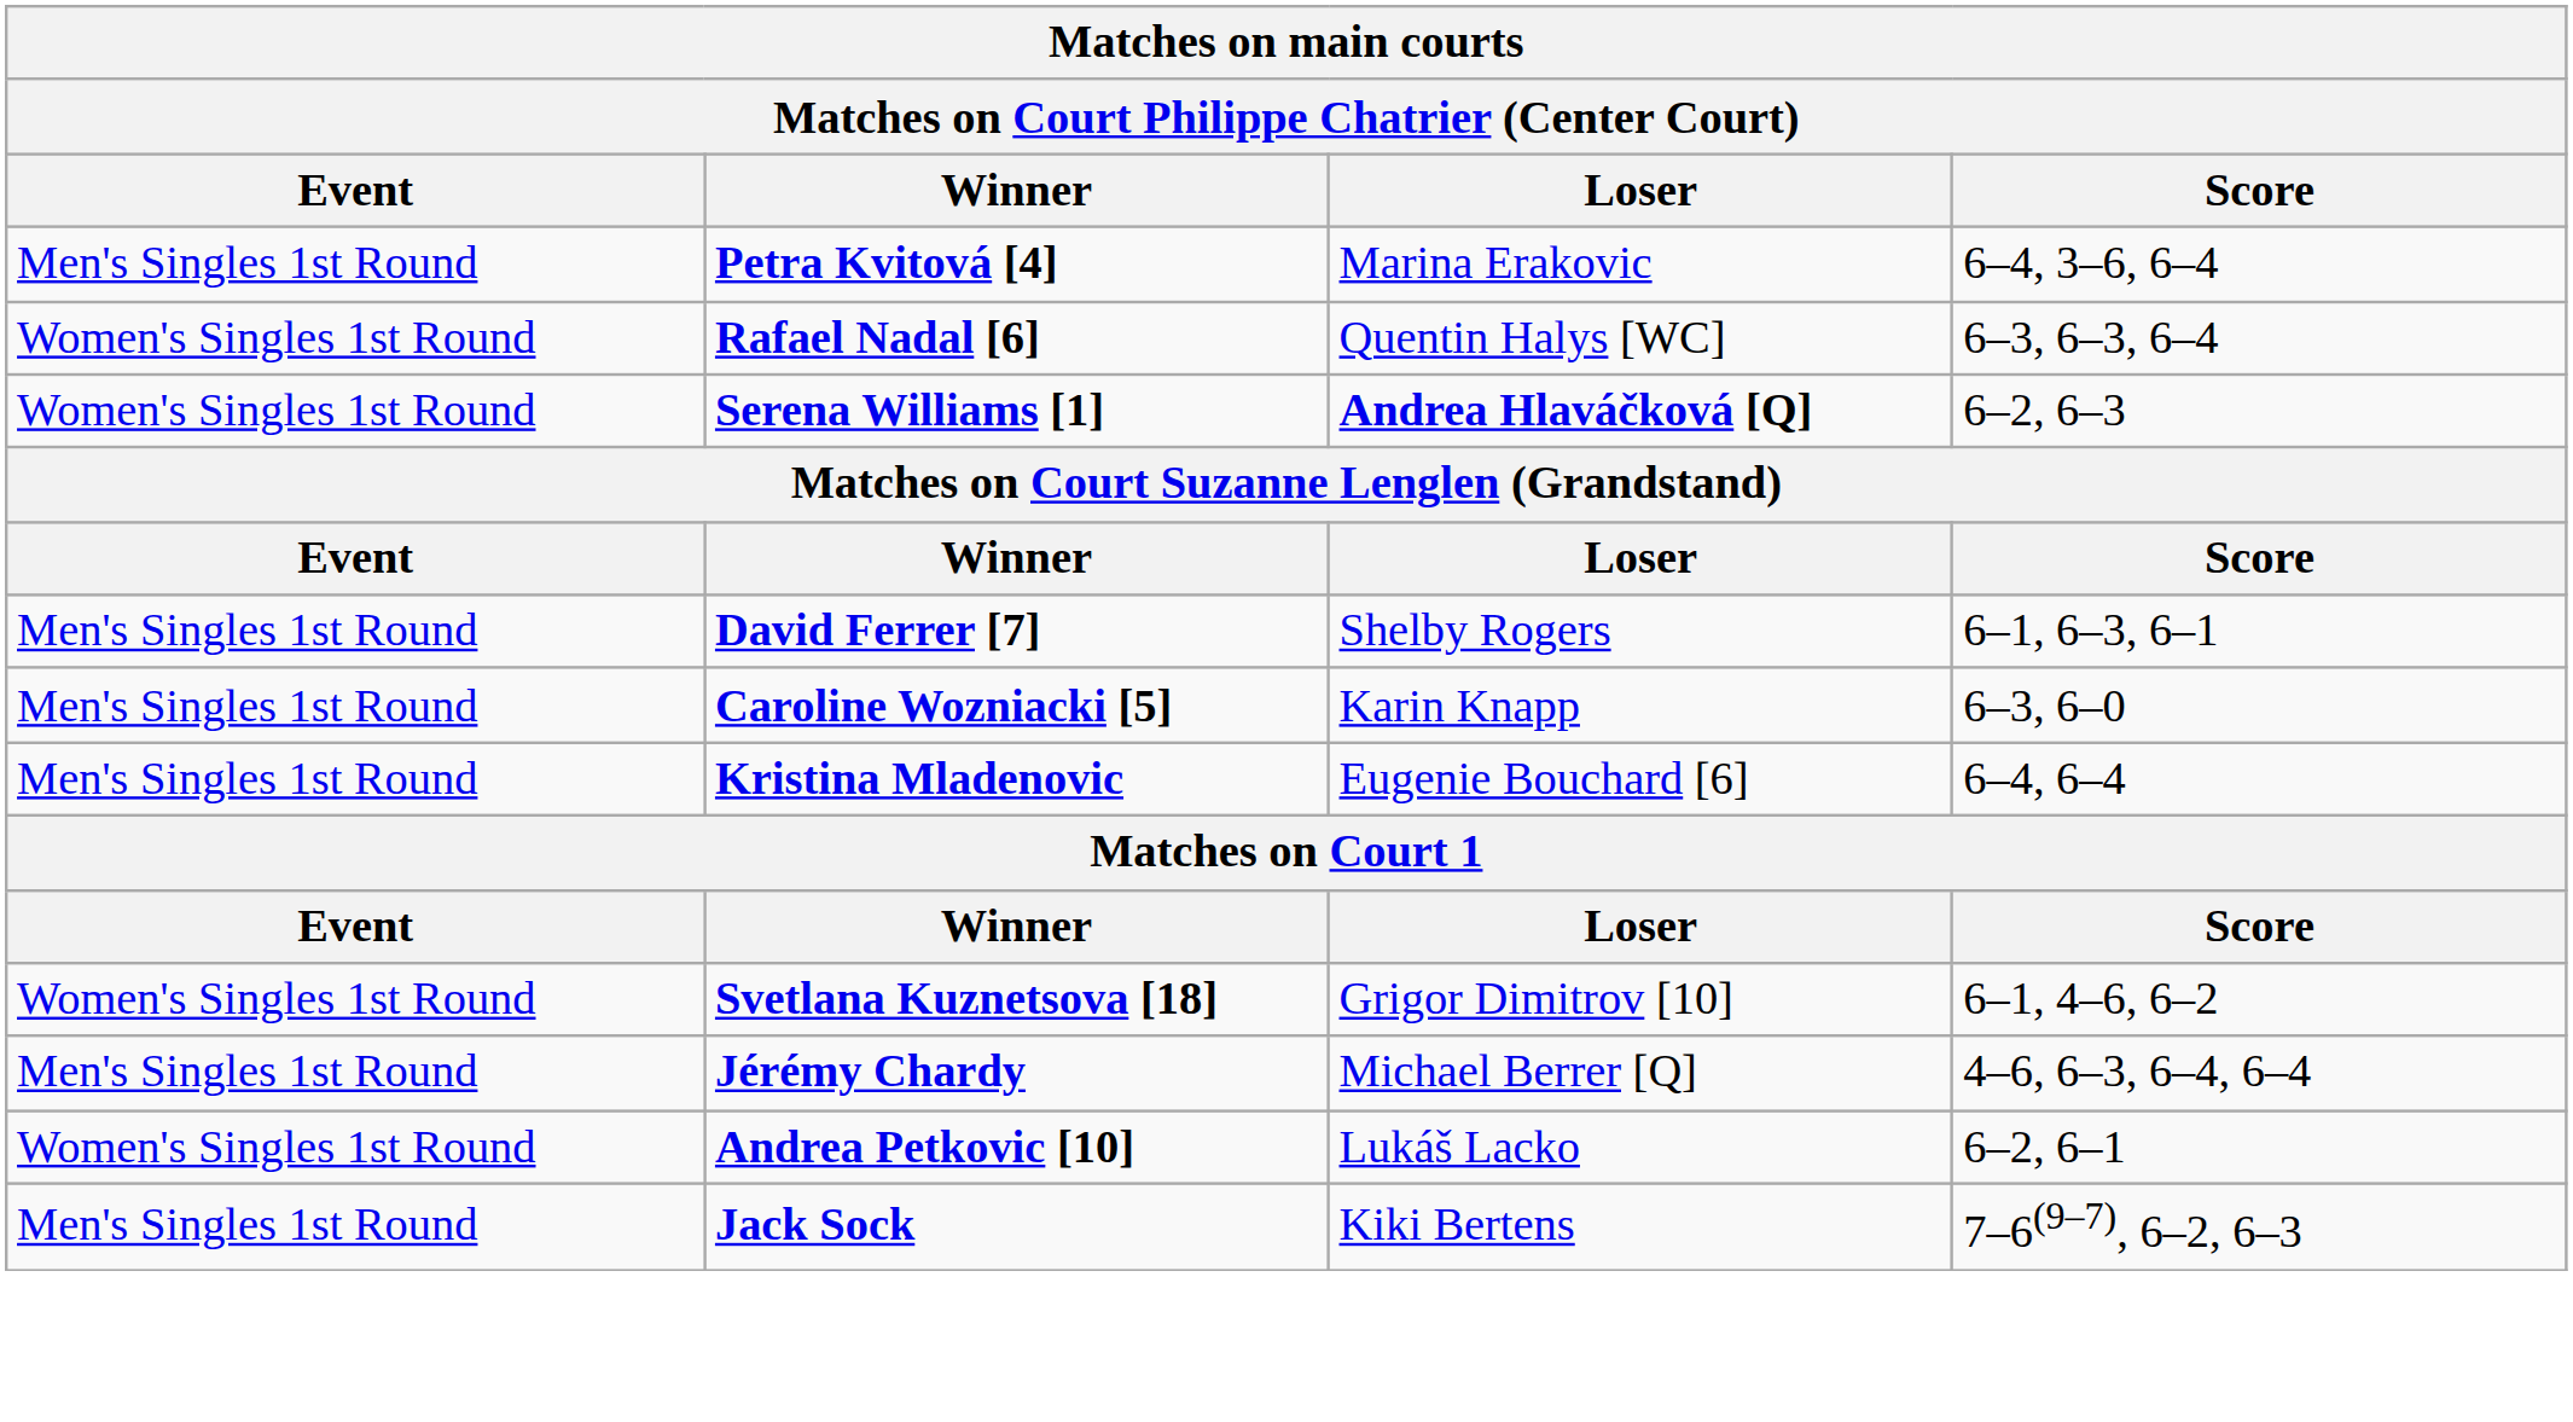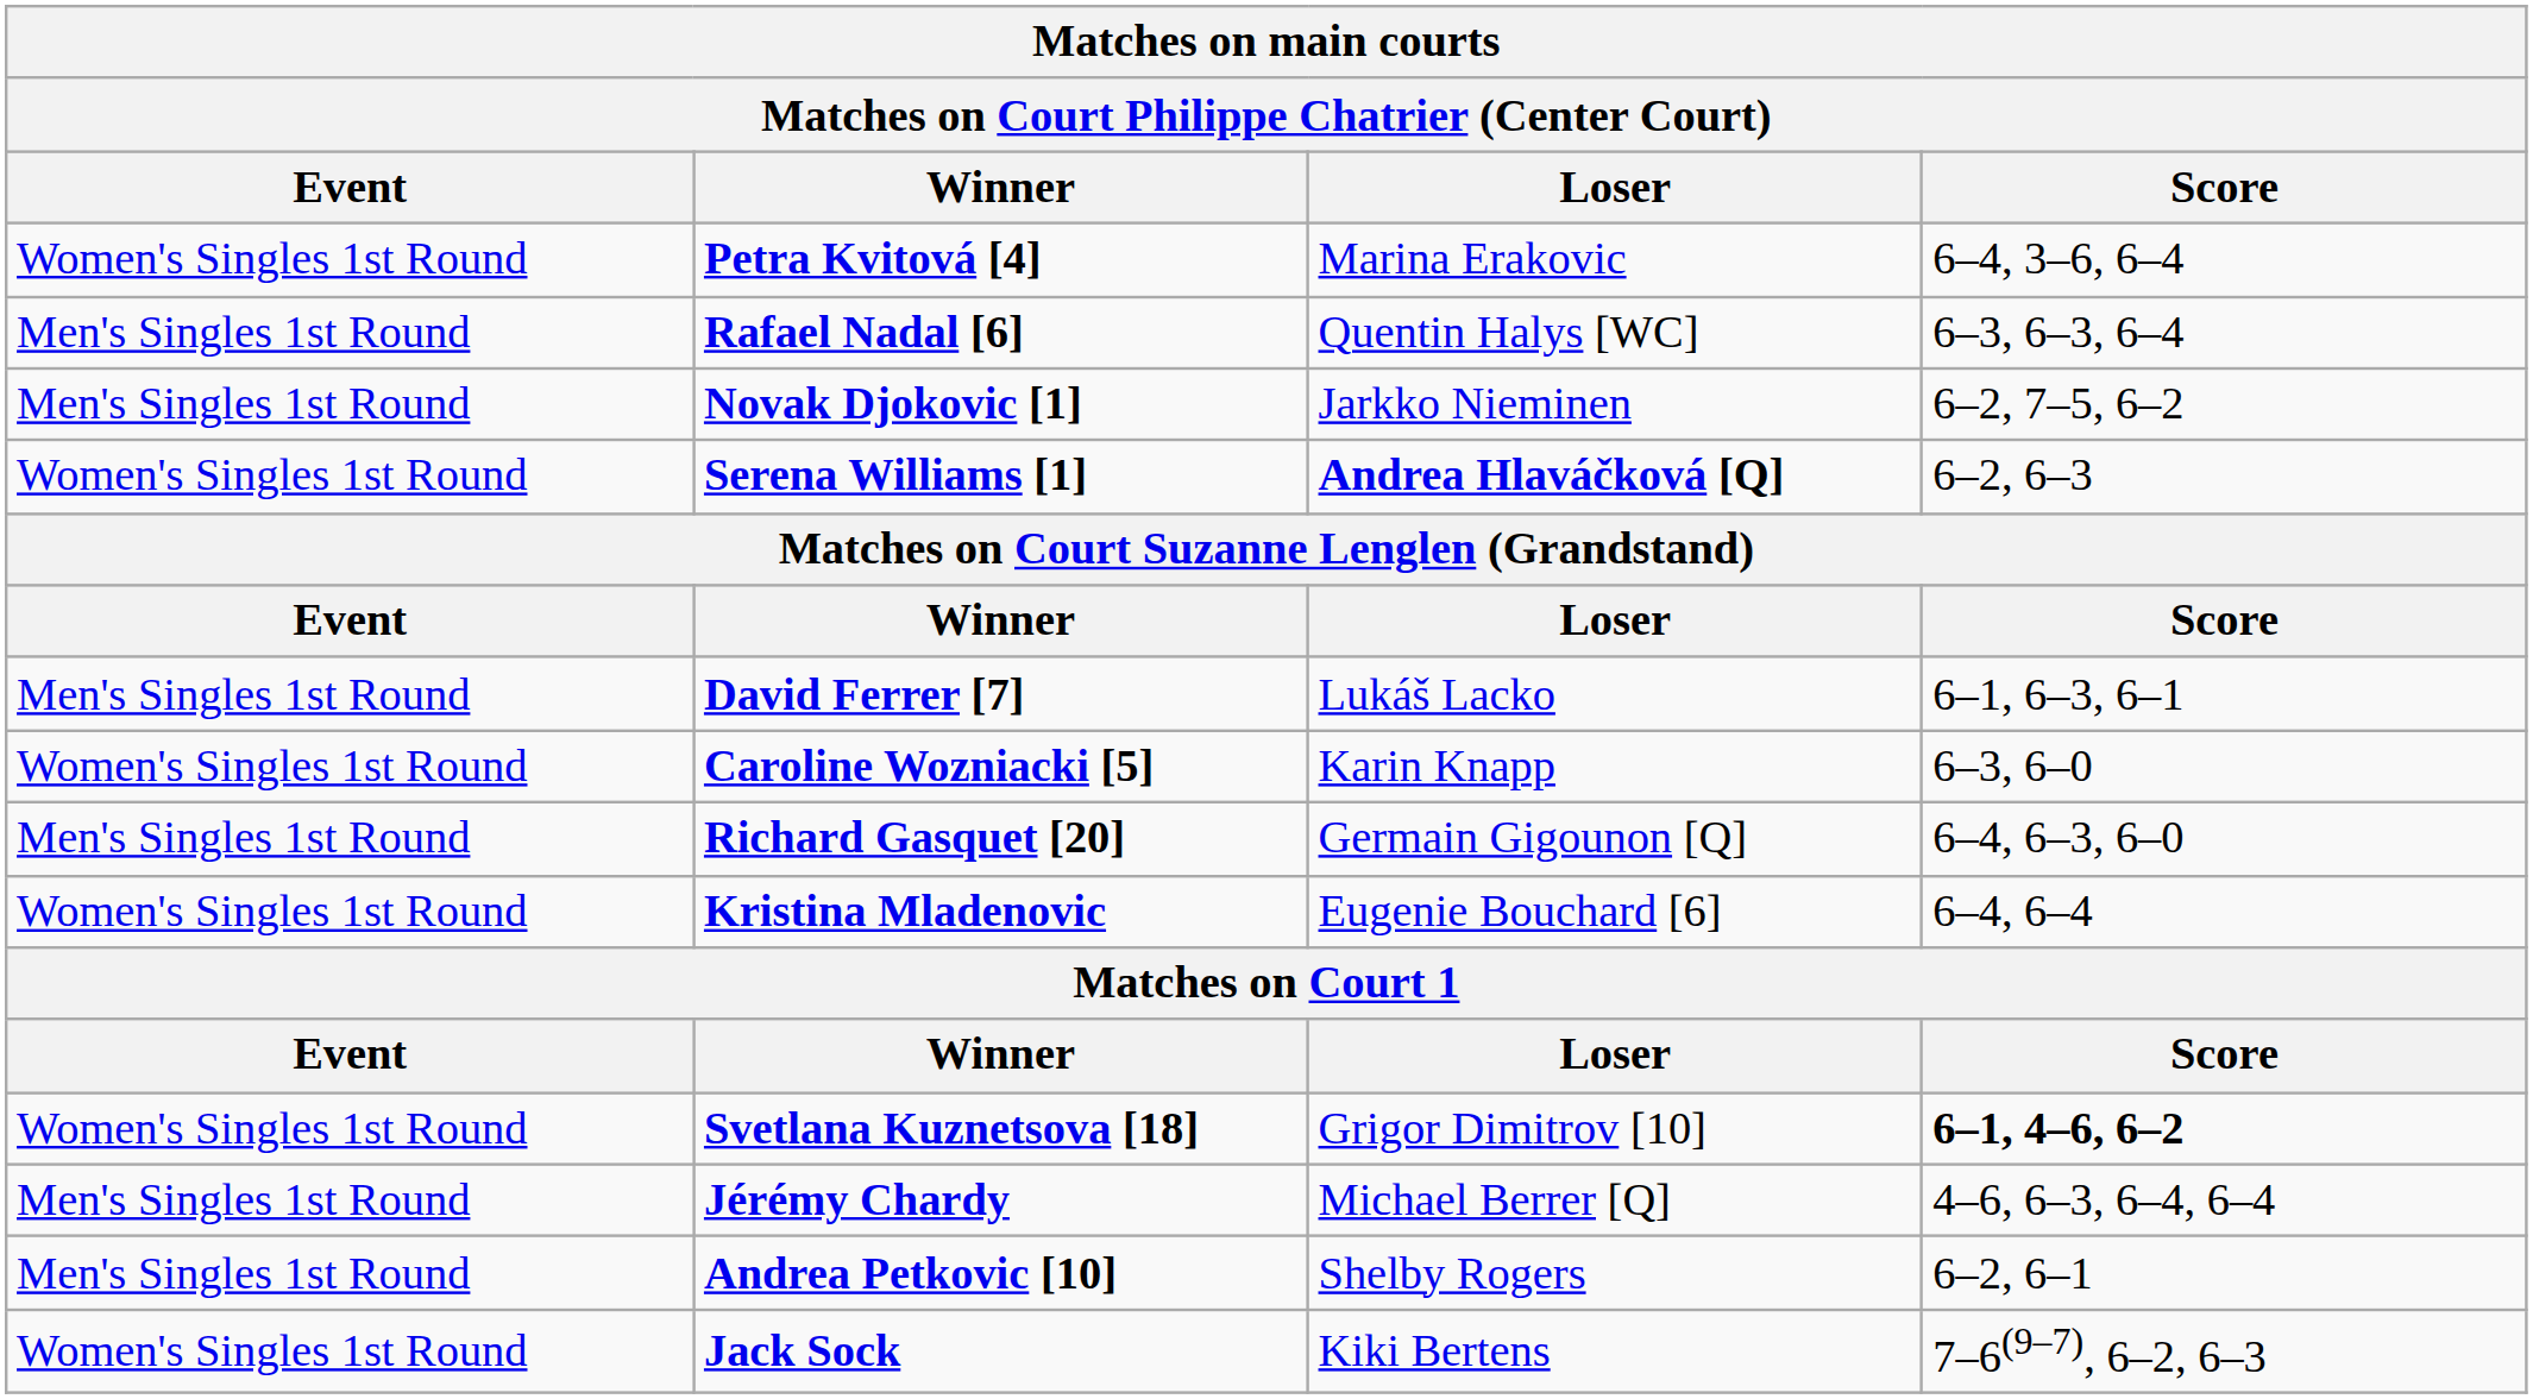Petra Kvitová [4] | Event: Men's Singles 1st Round -> Women's Singles 1st Round
Rafael Nadal [6] | Event: Women's Singles 1st Round -> Men's Singles 1st Round
+ row: Men's Singles 1st Round | Novak Djokovic [1] | Jarkko Nieminen | 6–2, 7–5, 6–2
David Ferrer [7] | Loser: Shelby Rogers -> Lukáš Lacko
Caroline Wozniacki [5] | Event: Men's Singles 1st Round -> Women's Singles 1st Round
+ row: Men's Singles 1st Round | Richard Gasquet [20] | Germain Gigounon [Q] | 6–4, 6–3, 6–0
Kristina Mladenovic | Event: Men's Singles 1st Round -> Women's Singles 1st Round
Svetlana Kuznetsova [18] | Score: normal -> bold
Andrea Petkovic [10] | Event: Women's Singles 1st Round -> Men's Singles 1st Round
Andrea Petkovic [10] | Loser: Lukáš Lacko -> Shelby Rogers
Jack Sock | Event: Men's Singles 1st Round -> Women's Singles 1st Round
